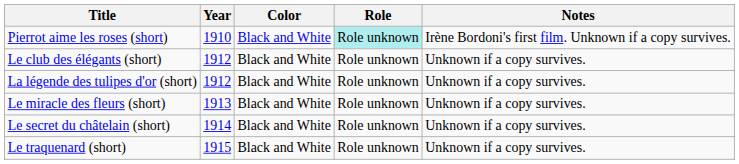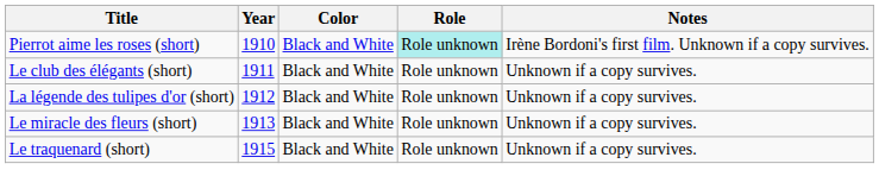Le club des élégants (short) | Year: 1912 -> 1911
- row: Le secret du châtelain (short) | 1914 | Black and White | Role unknown | Unknown if a copy survives.
